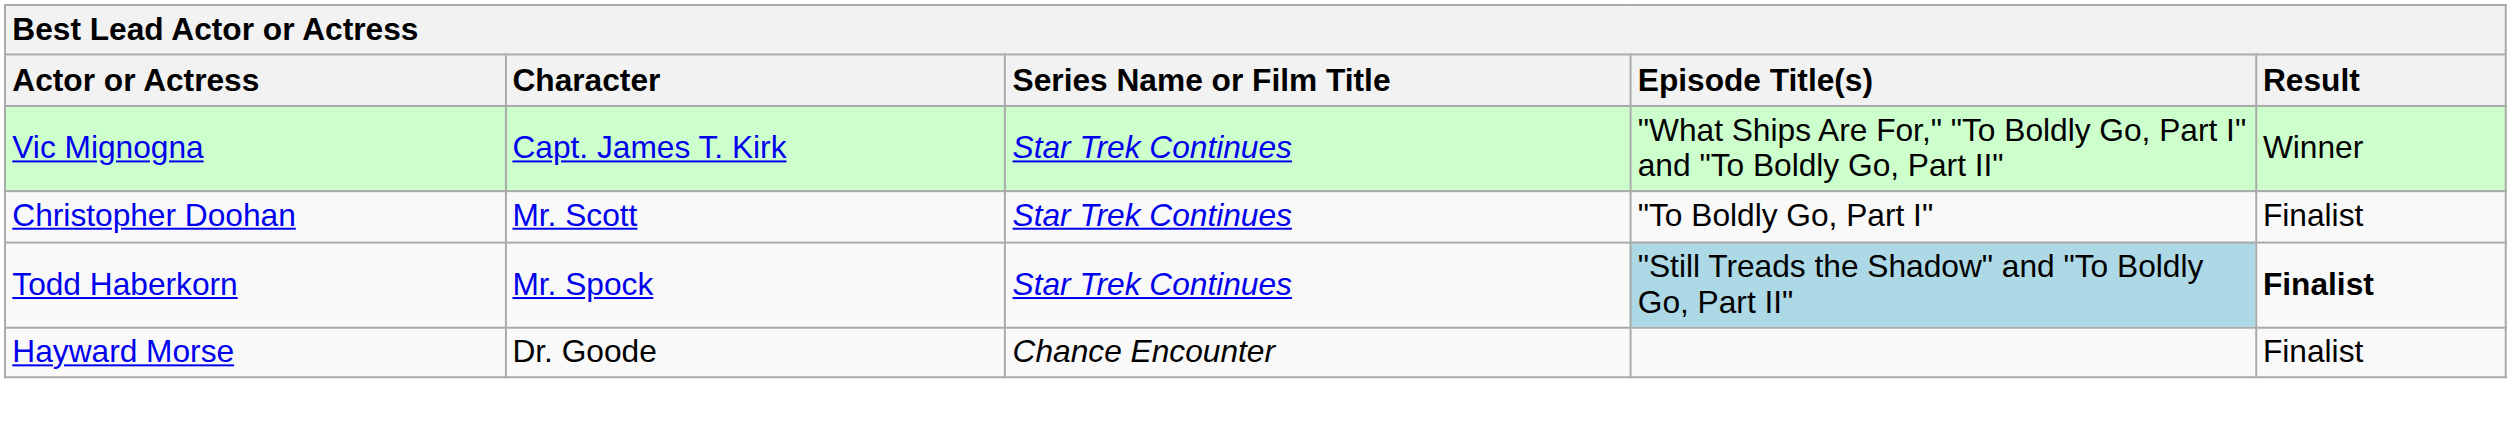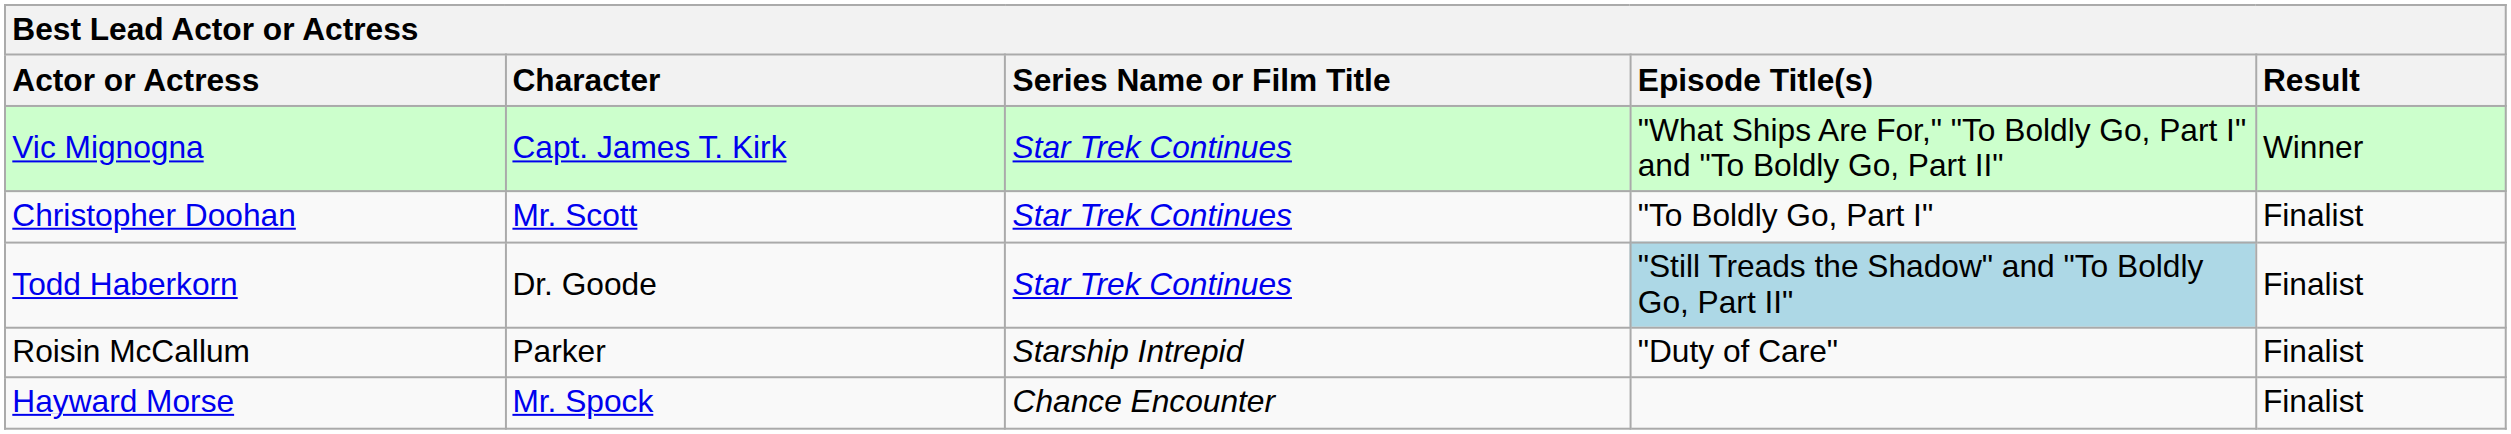Todd Haberkorn | Character: Mr. Spock -> Dr. Goode
Todd Haberkorn | Result: bold -> normal
+ row: Roisin McCallum | Parker | Starship Intrepid | "Duty of Care" | Finalist
Hayward Morse | Character: Dr. Goode -> Mr. Spock
